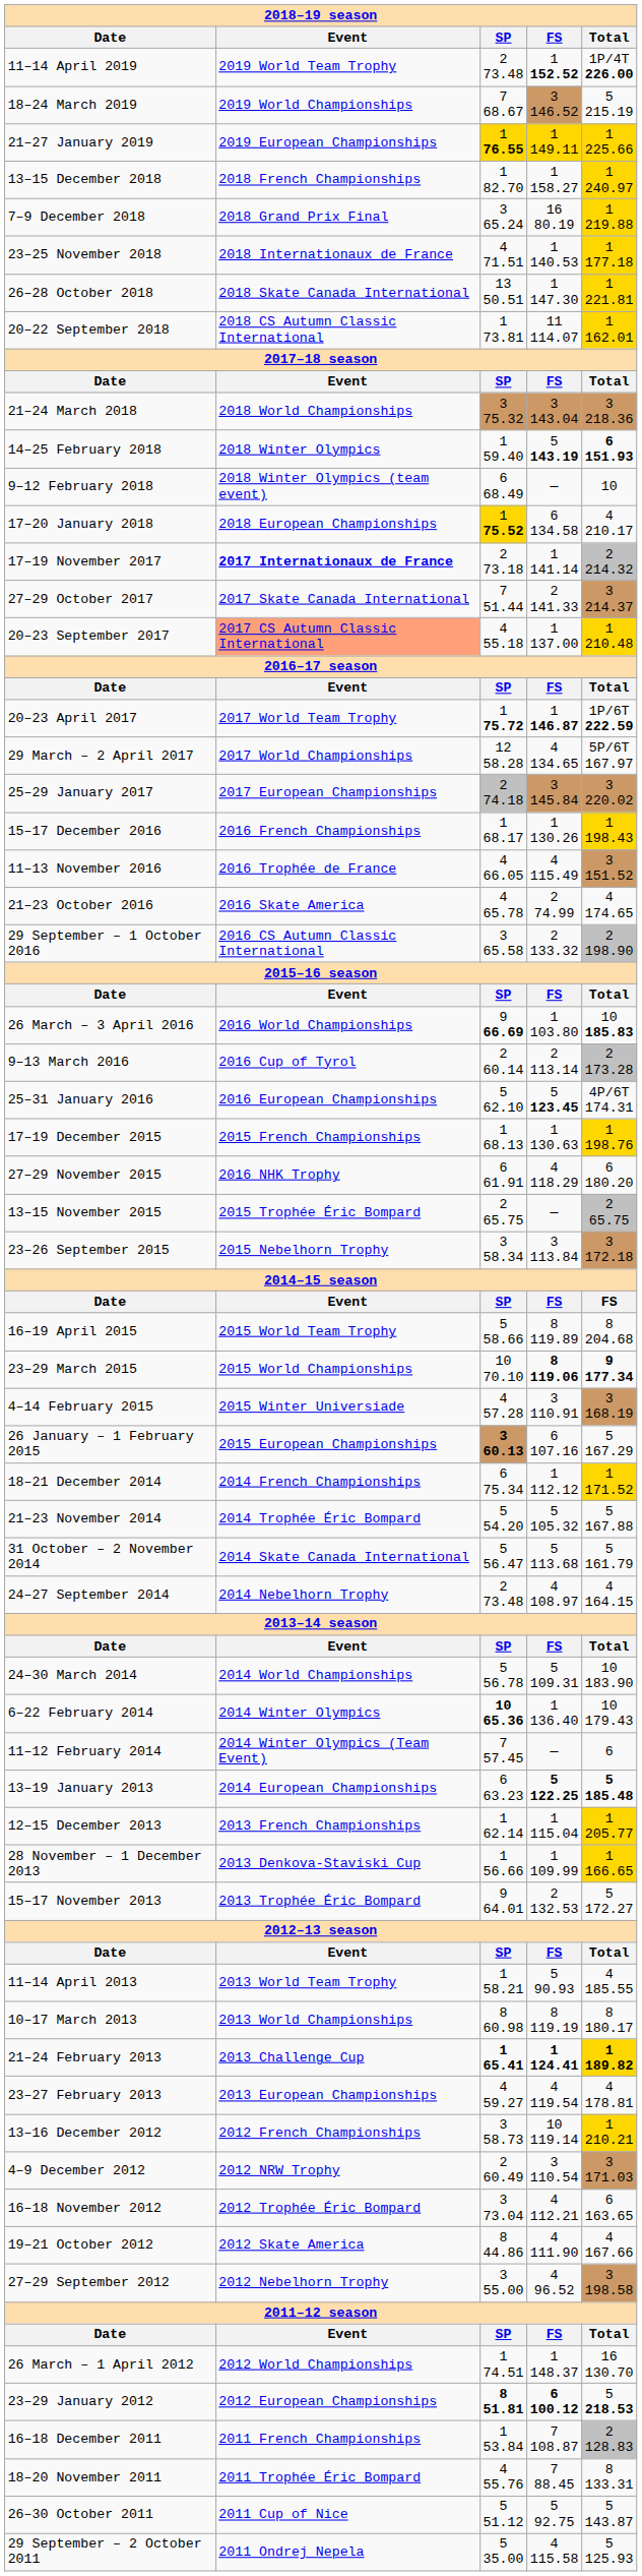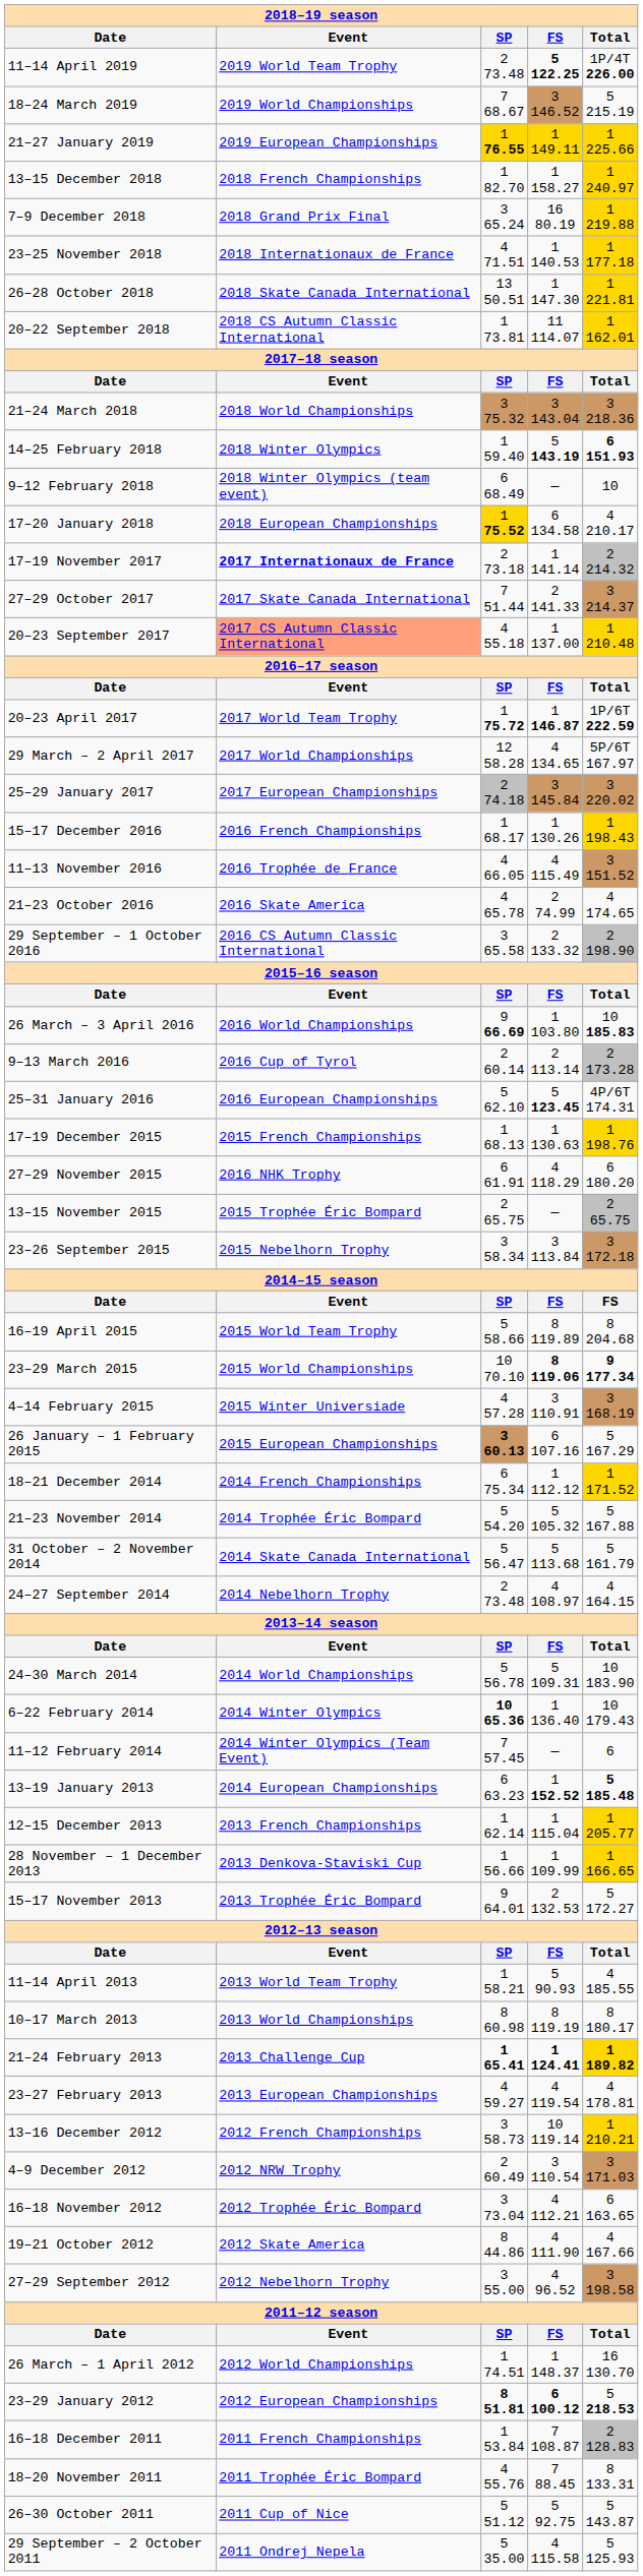11–14 April 2019 | FS: 1 152.52 -> 5 122.25
13–19 January 2013 | FS: 5 122.25 -> 1 152.52
